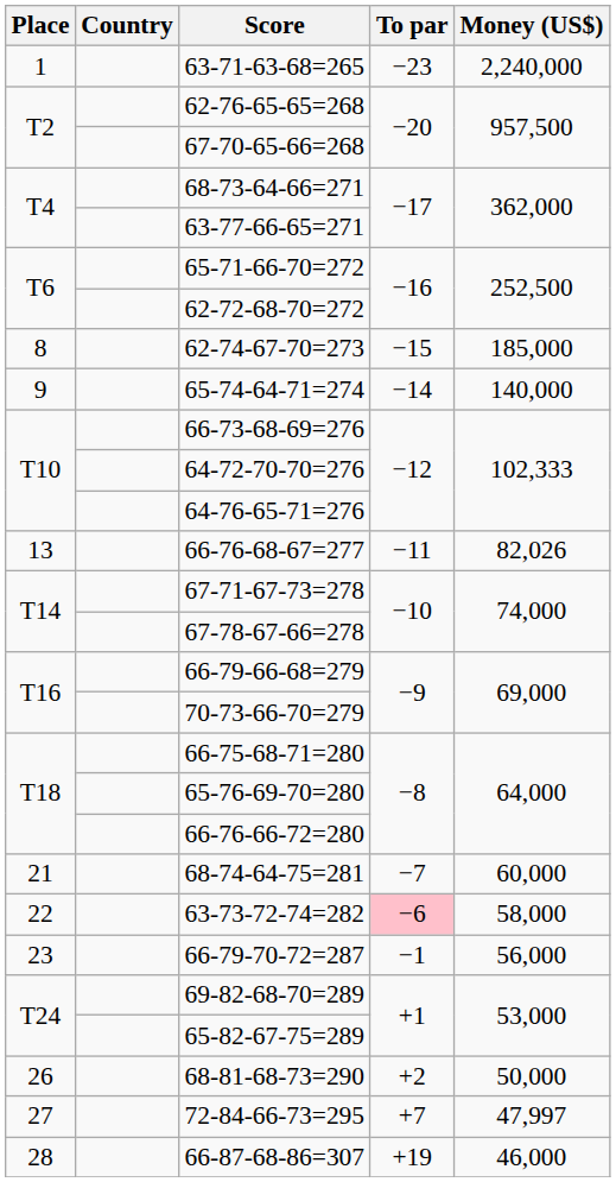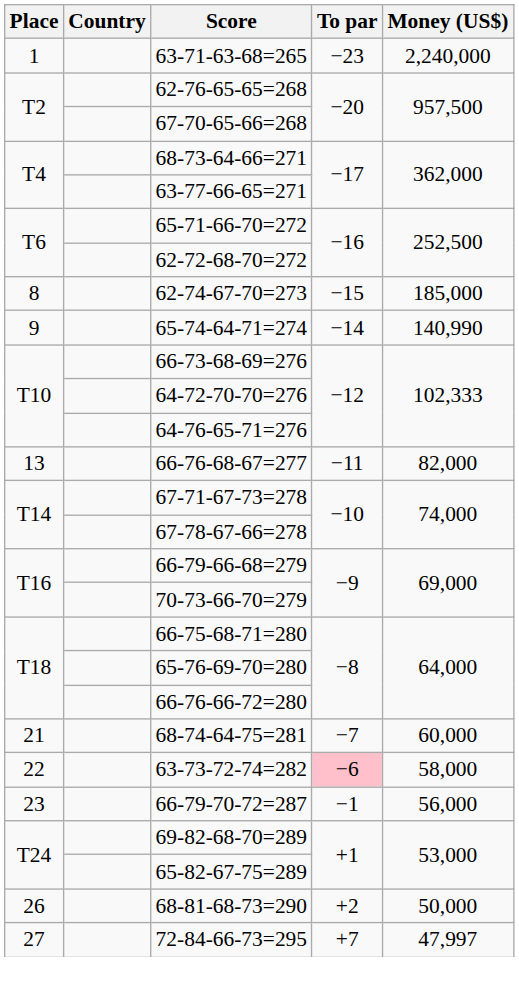65-74-64-71=274 | Money (US$): 140,000 -> 140,990
66-76-68-67=277 | Money (US$): 82,026 -> 82,000
- row: 28 | 66-87-68-86=307 | +19 | 46,000
